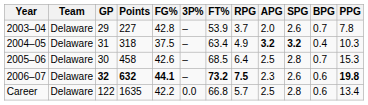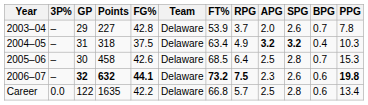columns swapped: Team <-> 3P%
